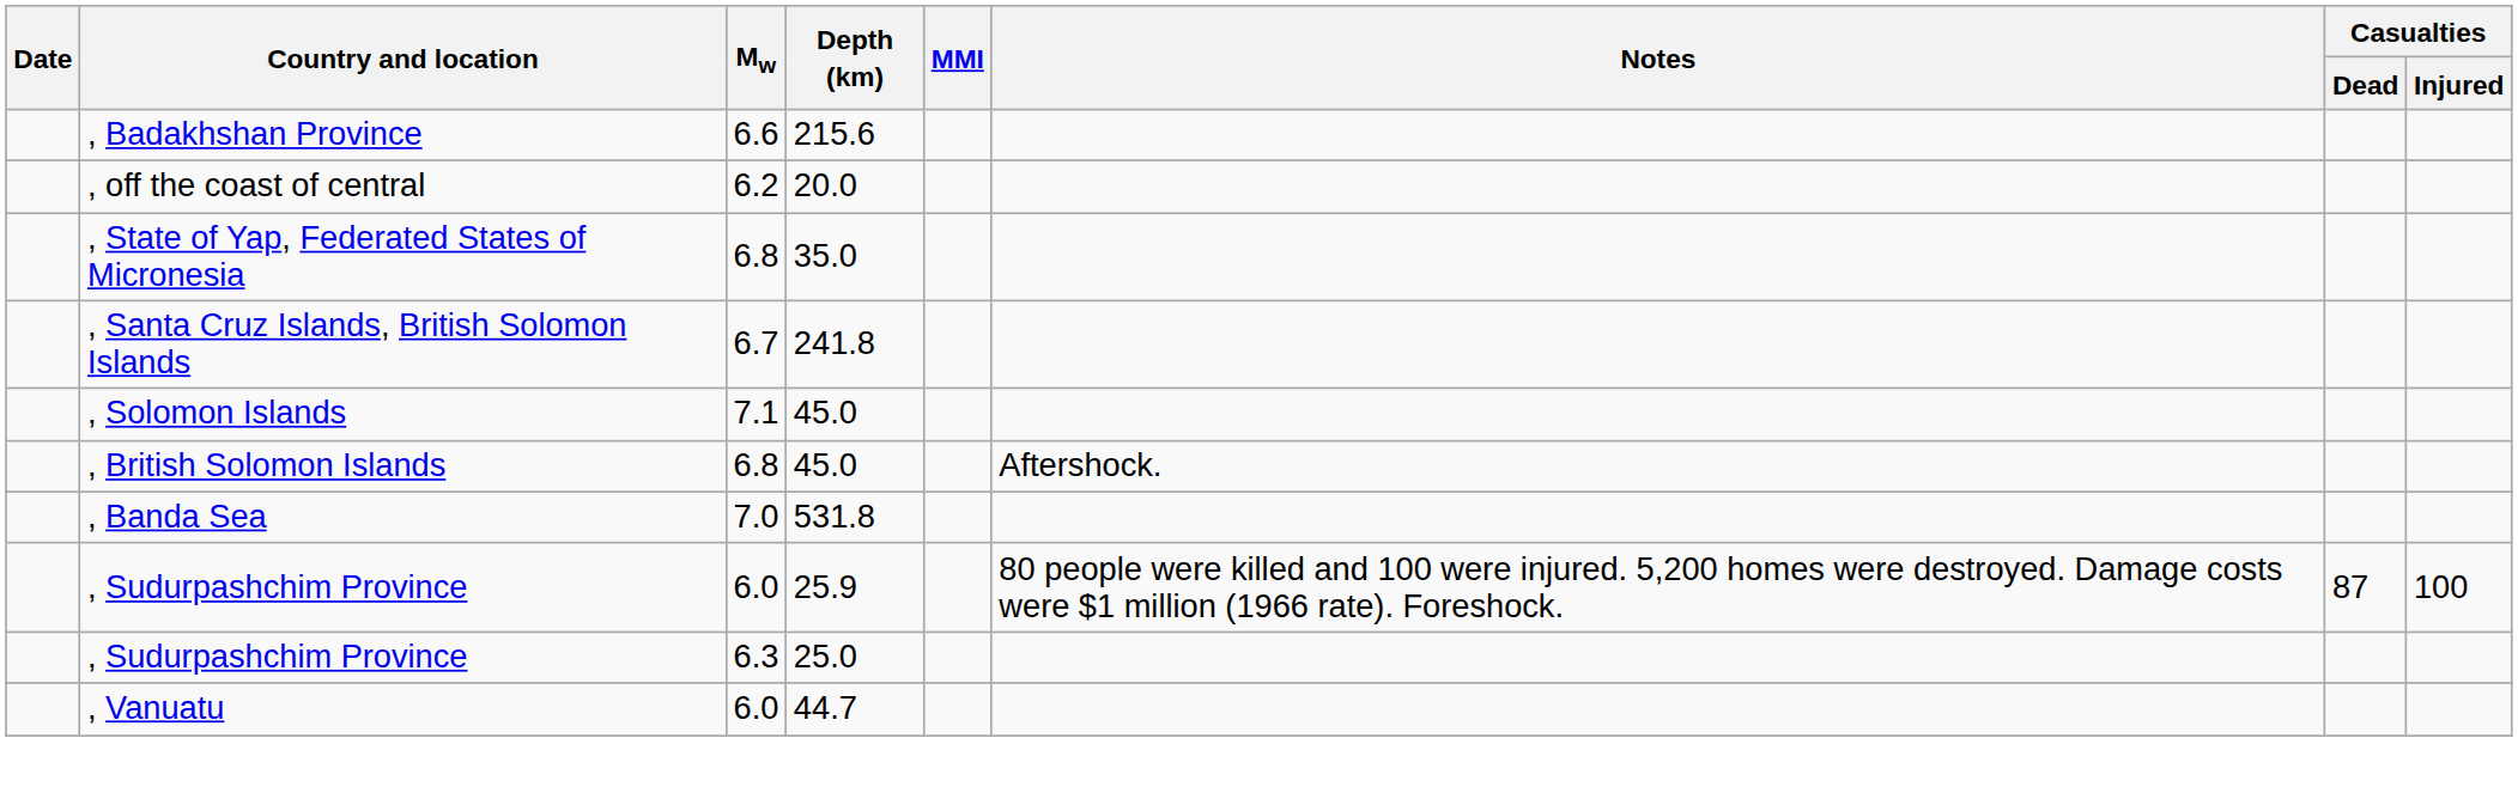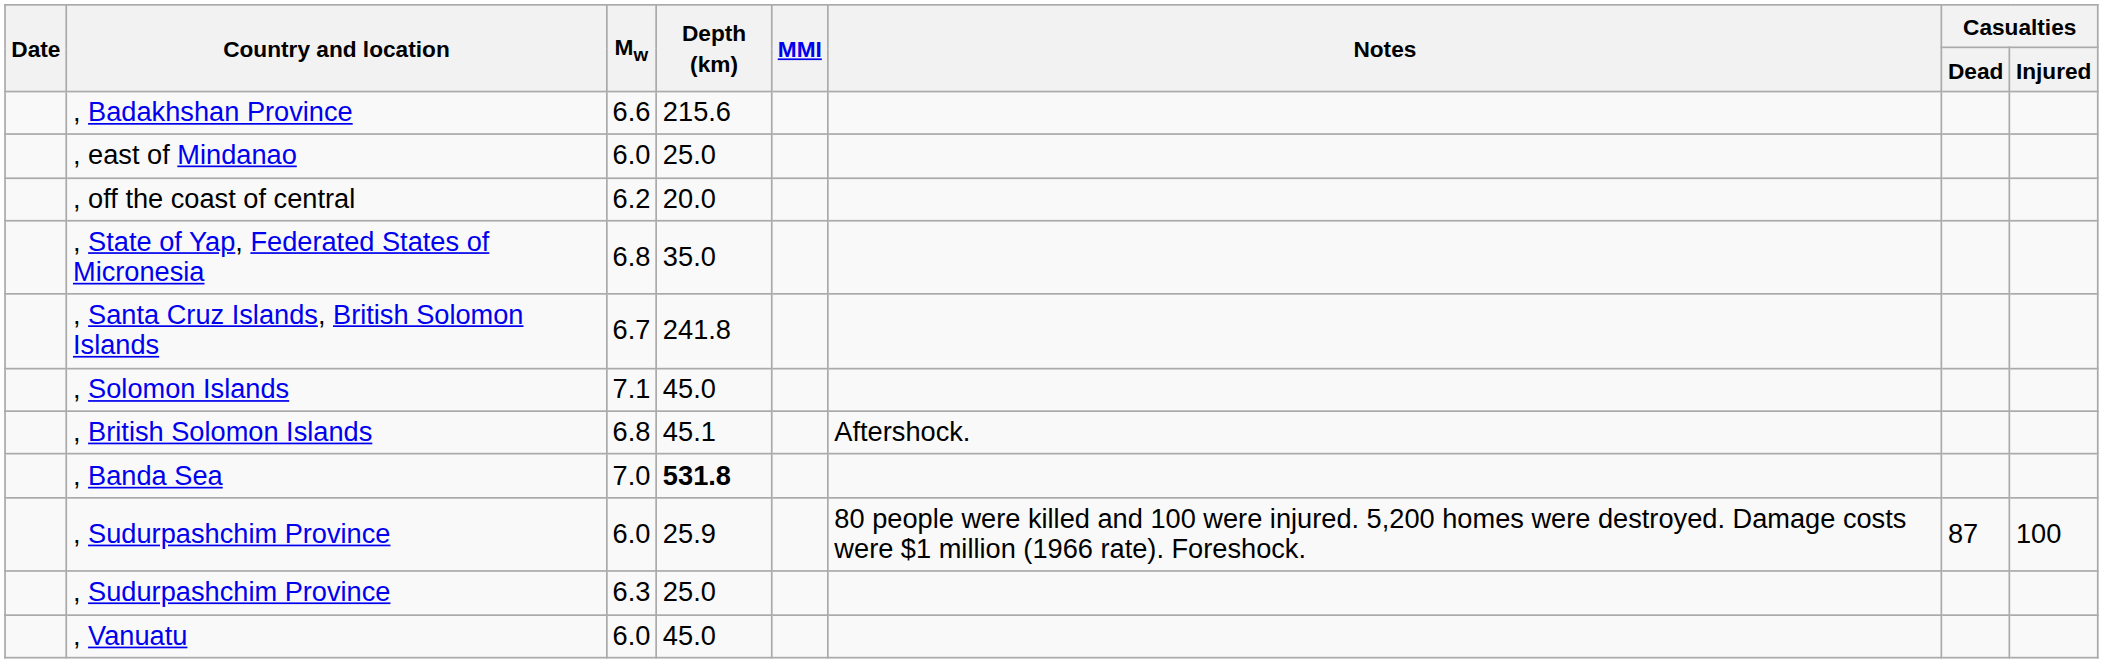+ row: , east of Mindanao | 6.0 | 25.0
, British Solomon Islands | Depth (km): 45.0 -> 45.1
, Banda Sea | Depth (km): normal -> bold
, Vanuatu | Depth (km): 44.7 -> 45.0
